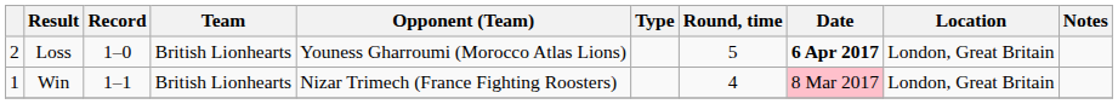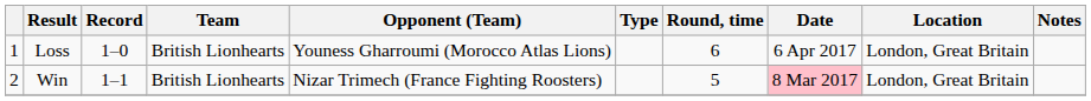Loss | column 1: 2 -> 1
Loss | Round, time: 5 -> 6
Loss | Date: bold -> normal
Win | column 1: 1 -> 2
Win | Round, time: 4 -> 5
